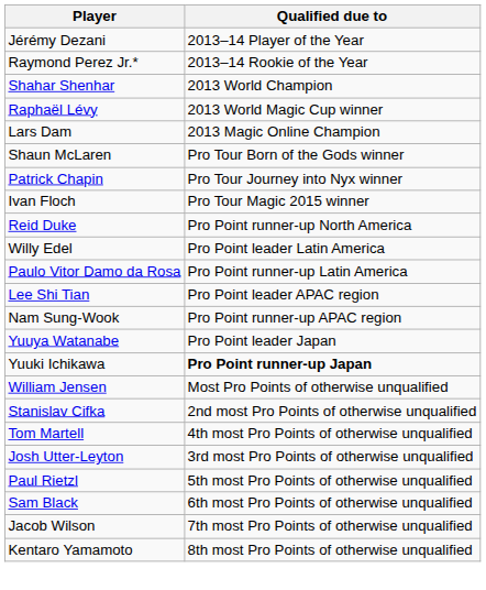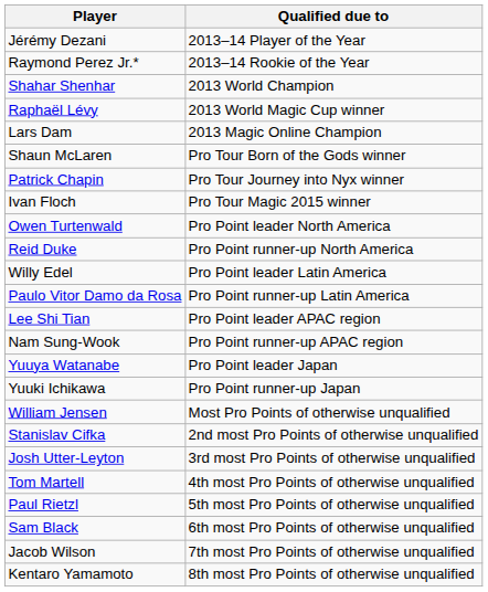+ row: Owen Turtenwald | Pro Point leader North America
Yuuki Ichikawa | Qualified due to: bold -> normal
rows swapped: Josh Utter-Leyton <-> Tom Martell
